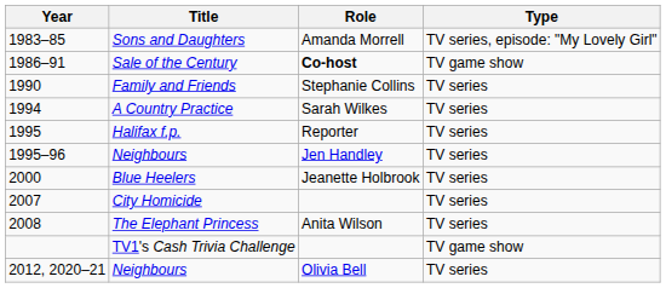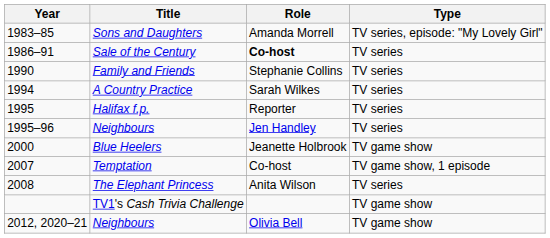Sale of the Century | Type: TV game show -> TV series
Blue Heelers | Type: TV series -> TV game show
- row: 2007 | City Homicide | TV series
+ row: 2007 | Temptation | Co-host | TV game show, 1 episode
2012, 2020–21 / Neighbours | Type: TV series -> TV game show
